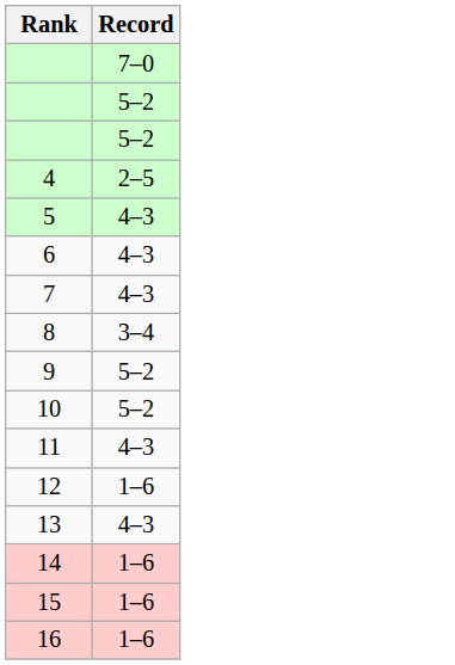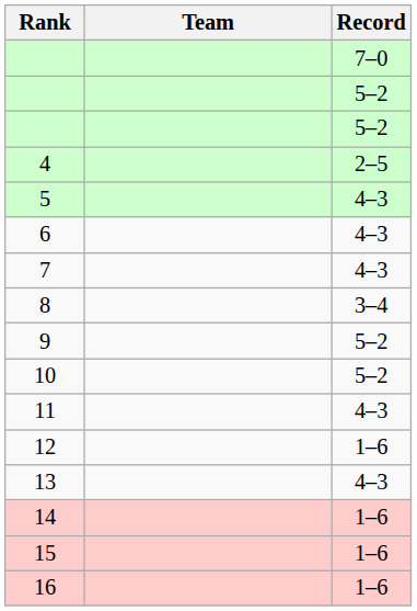+ column: Team
